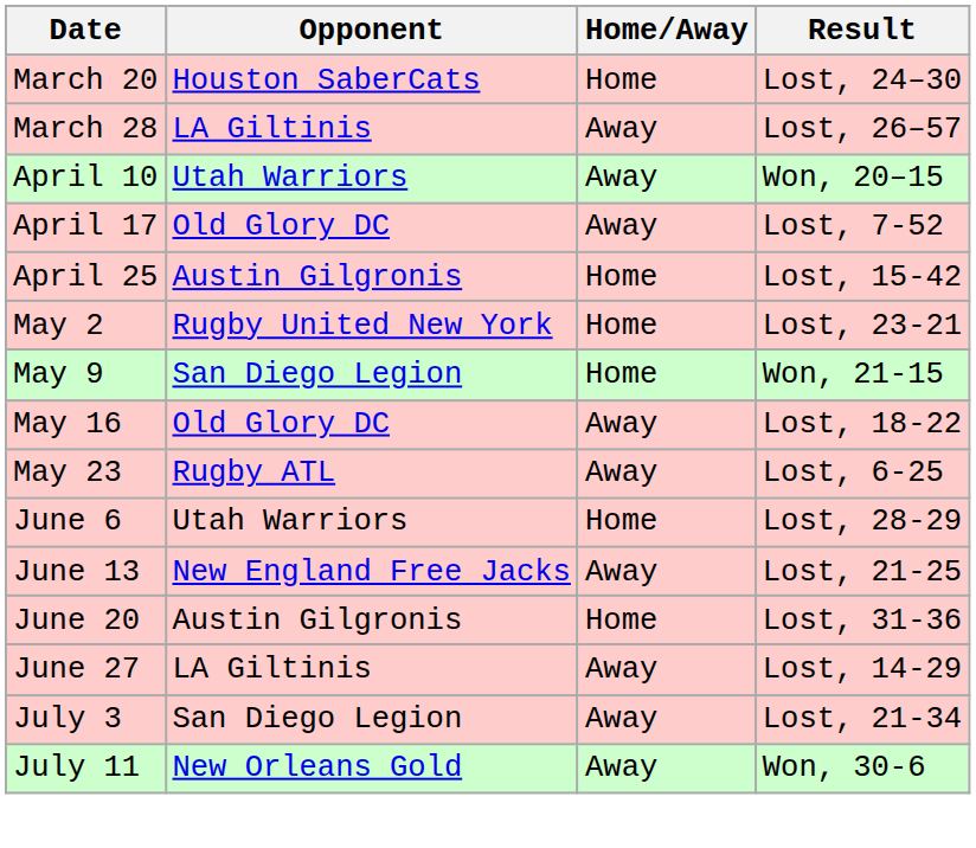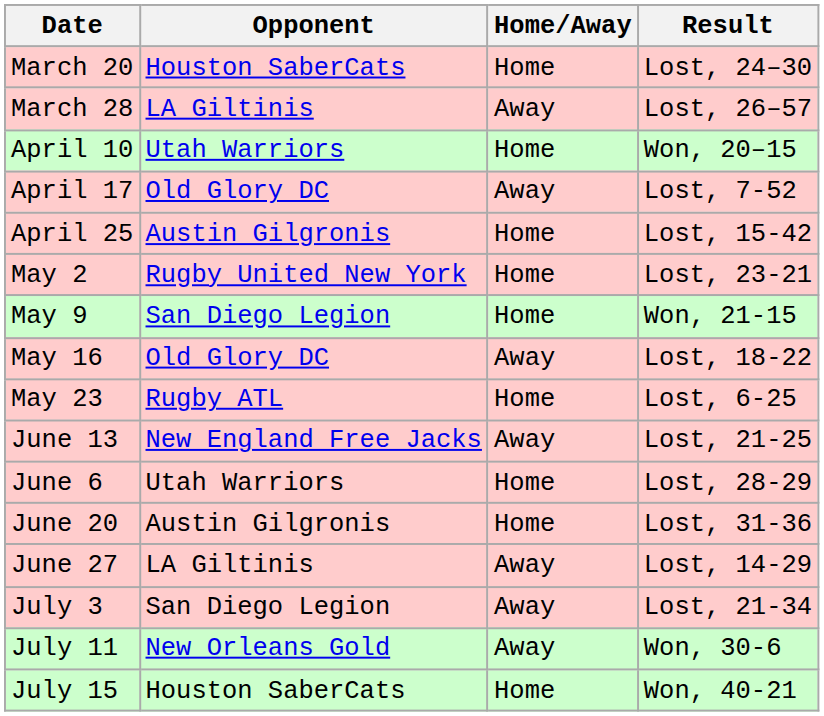April 10 | Home/Away: Away -> Home
May 23 | Home/Away: Away -> Home
rows swapped: June 6 <-> June 13
+ row: July 15 | Houston SaberCats | Home | Won, 40-21
